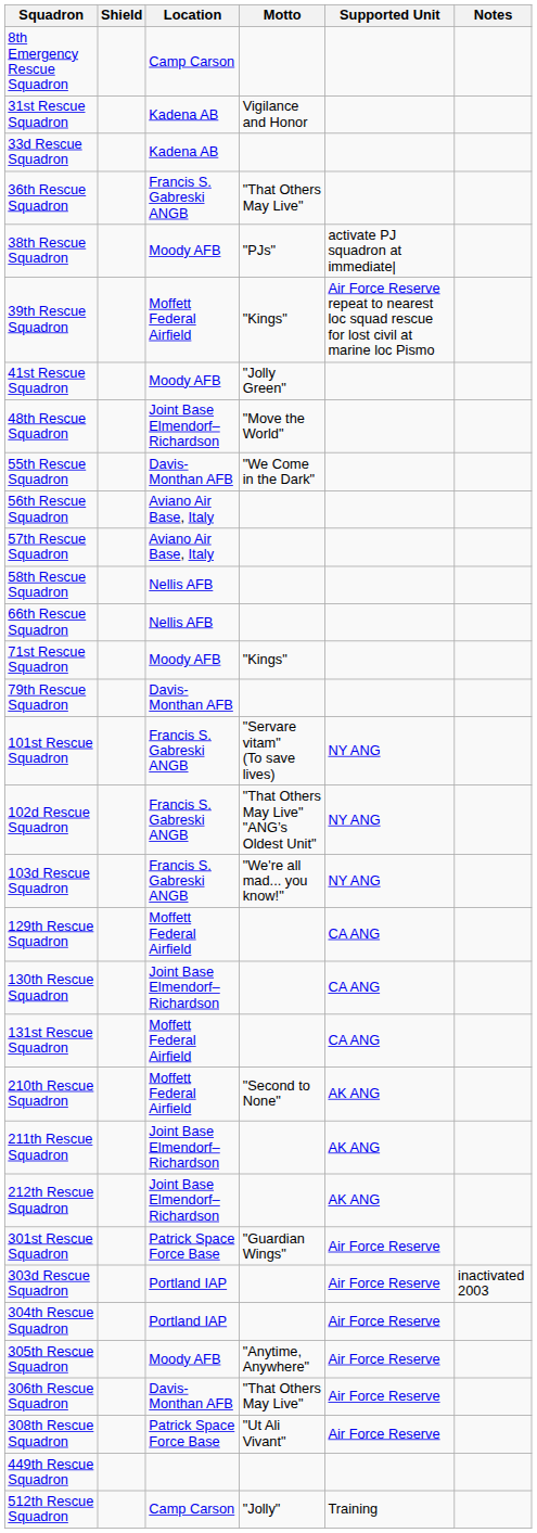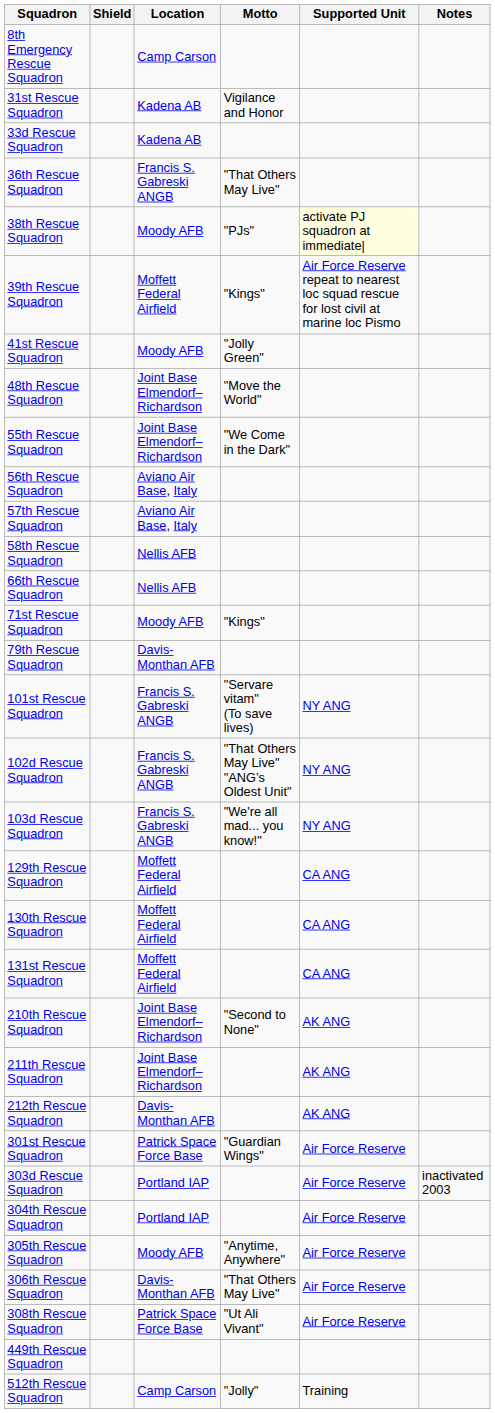38th Rescue Squadron | Supported Unit: no background -> lightyellow background
55th Rescue Squadron | Location: Davis-Monthan AFB -> Joint Base Elmendorf–Richardson
130th Rescue Squadron | Location: Joint Base Elmendorf–Richardson -> Moffett Federal Airfield
210th Rescue Squadron | Location: Moffett Federal Airfield -> Joint Base Elmendorf–Richardson
212th Rescue Squadron | Location: Joint Base Elmendorf–Richardson -> Davis-Monthan AFB
